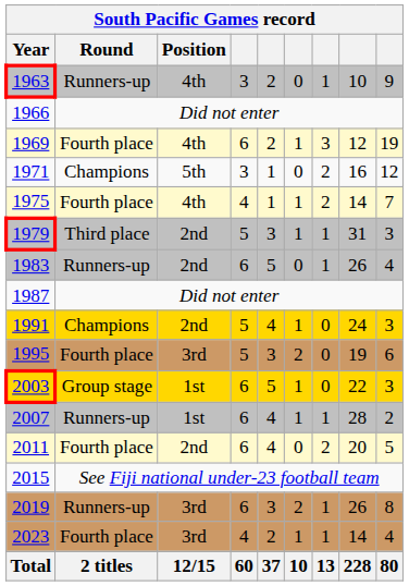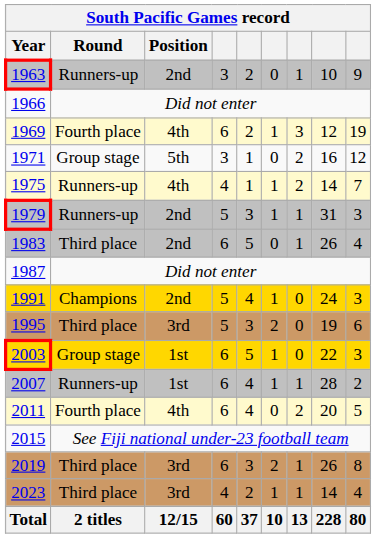1963 | Position: 4th -> 2nd
1971 | Round: Champions -> Group stage
1975 | Round: Fourth place -> Runners-up
1979 | Round: Third place -> Runners-up
1983 | Round: Runners-up -> Third place
1995 | Round: Fourth place -> Third place
2011 | Position: 2nd -> 4th
2019 | Round: Runners-up -> Third place
2023 | Round: Fourth place -> Third place
